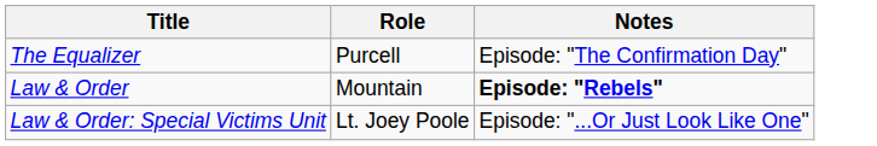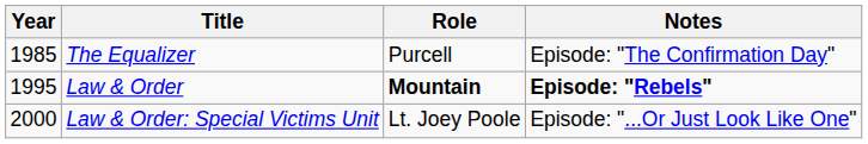+ column: Year | 1985 | 1995 | 2000
Law & Order | Role: normal -> bold
